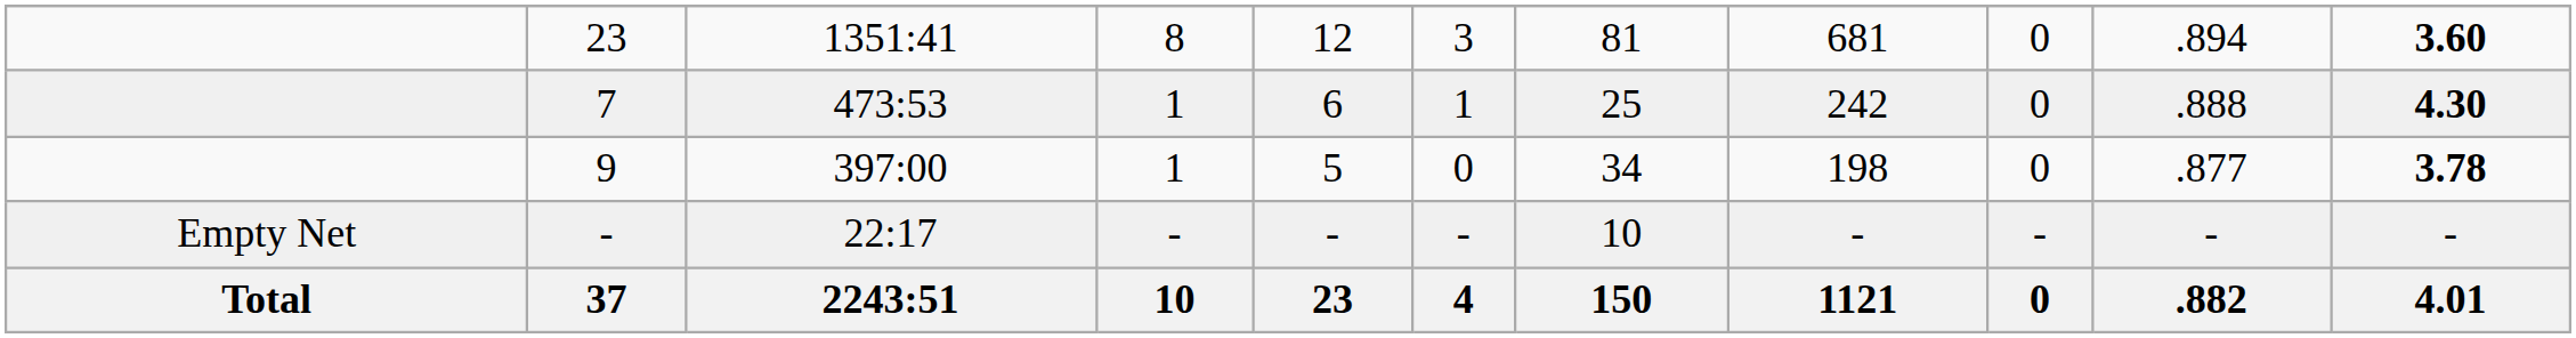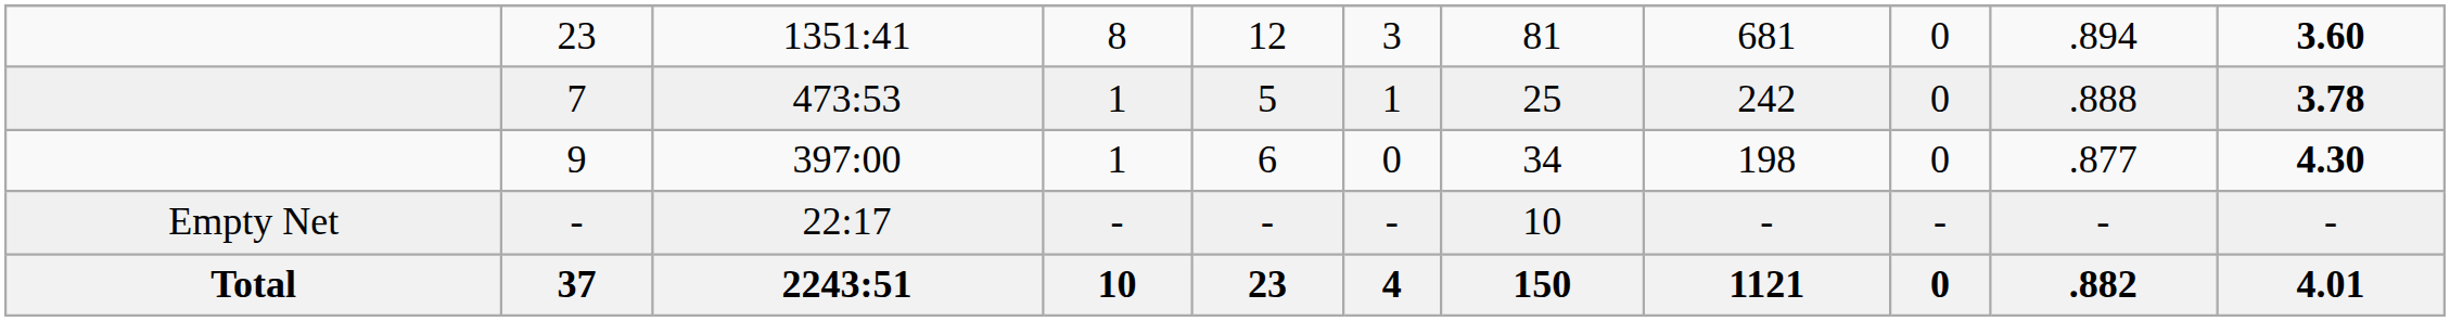7 | column 5: 6 -> 5
7 | column 11: 4.30 -> 3.78
9 | column 5: 5 -> 6
9 | column 11: 3.78 -> 4.30
